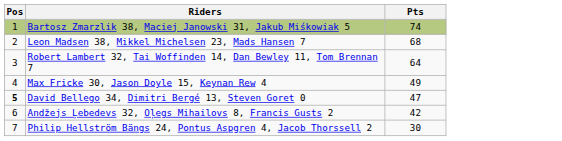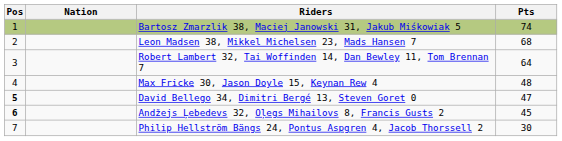+ column: Nation
Max Fricke 30, Jason Doyle 15, Keynan Rew 4 | Pts: 49 -> 48
Andžejs Ļebedevs 32, Oļegs Mihailovs 8, Francis Gusts 2 | Pos: normal -> bold
Andžejs Ļebedevs 32, Oļegs Mihailovs 8, Francis Gusts 2 | Pts: 42 -> 45
